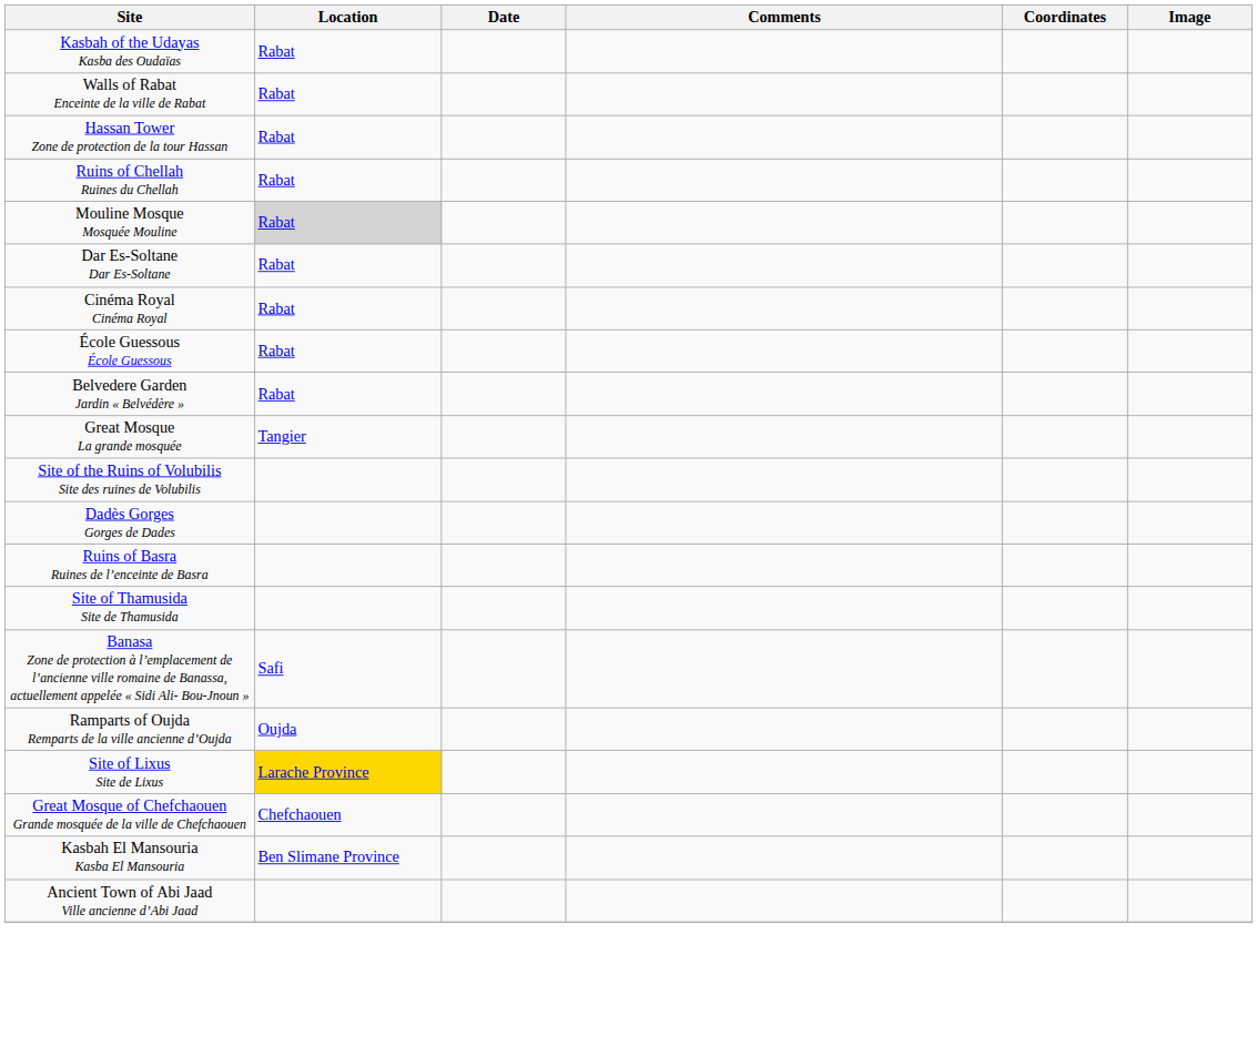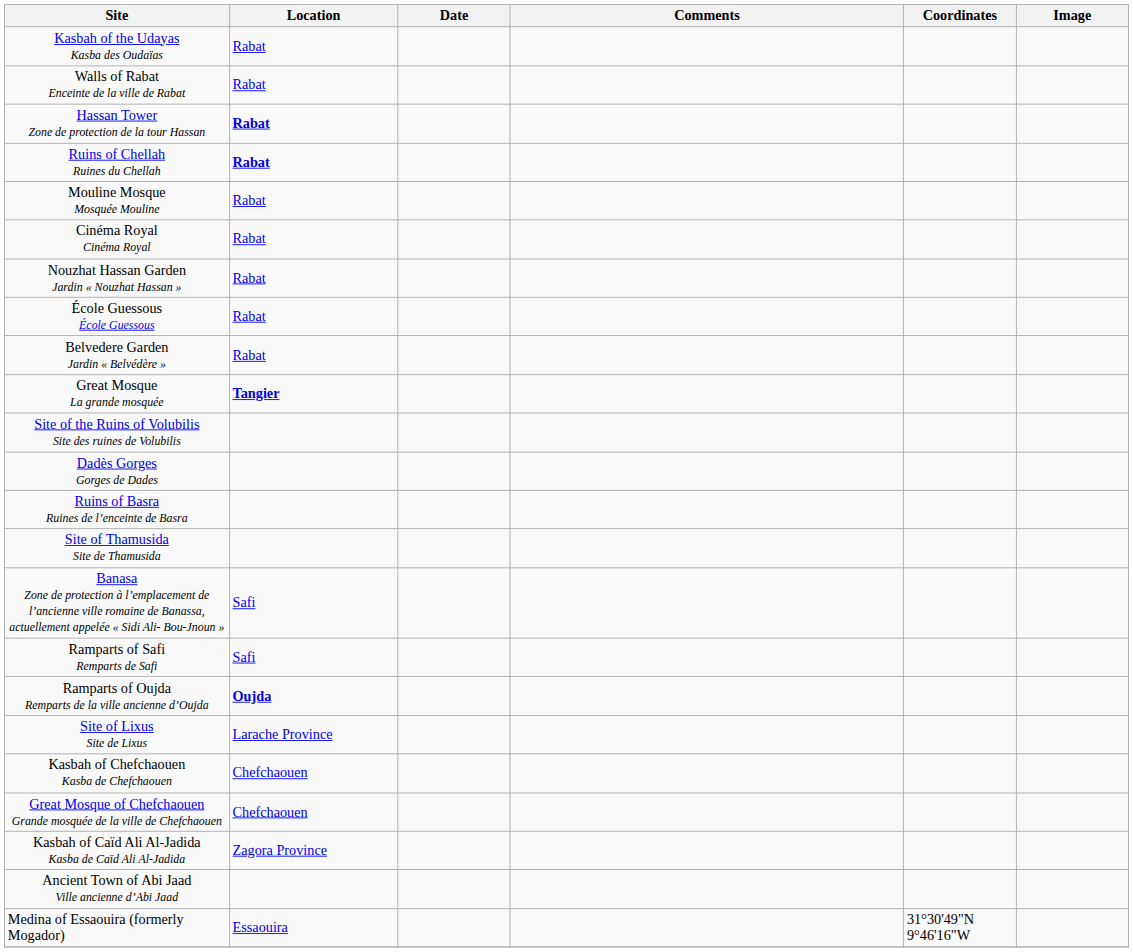Hassan Tower Zone de protection de la tour Hassan | Location: normal -> bold
Ruins of Chellah Ruines du Chellah | Location: normal -> bold
Mouline Mosque Mosquée Mouline | Location: lightgrey background -> no background
- row: Dar Es-Soltane Dar Es-Soltane | Rabat
+ row: Nouzhat Hassan Garden Jardin « Nouzhat Hassan » | Rabat
Great Mosque La grande mosquée | Location: normal -> bold
+ row: Ramparts of Safi Remparts de Safi | Safi
Ramparts of Oujda Remparts de la ville ancienne d’Oujda | Location: normal -> bold
Site of Lixus Site de Lixus | Location: gold background -> no background
+ row: Kasbah of Chefchaouen Kasba de Chefchaouen | Chefchaouen
- row: Kasbah El Mansouria Kasba El Mansouria | Ben Slimane Province
+ row: Kasbah of Caïd Ali Al-Jadida Kasba de Caïd Ali Al-Jadida | Zagora Province
+ row: Medina of Essaouira (formerly Mogador) | Essaouira | 31°30'49"N 9°46'16"W
